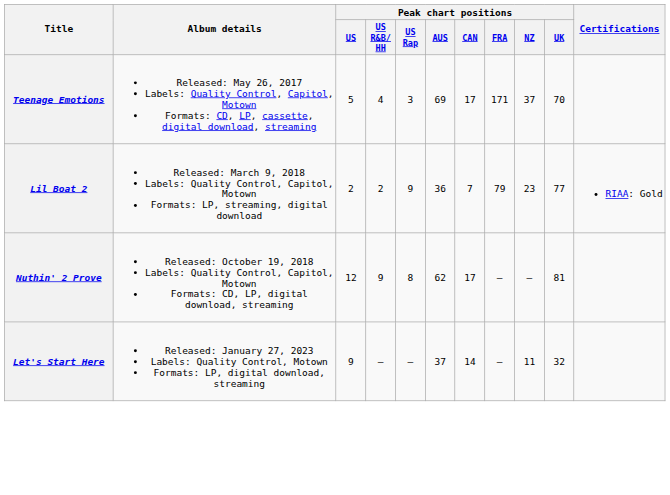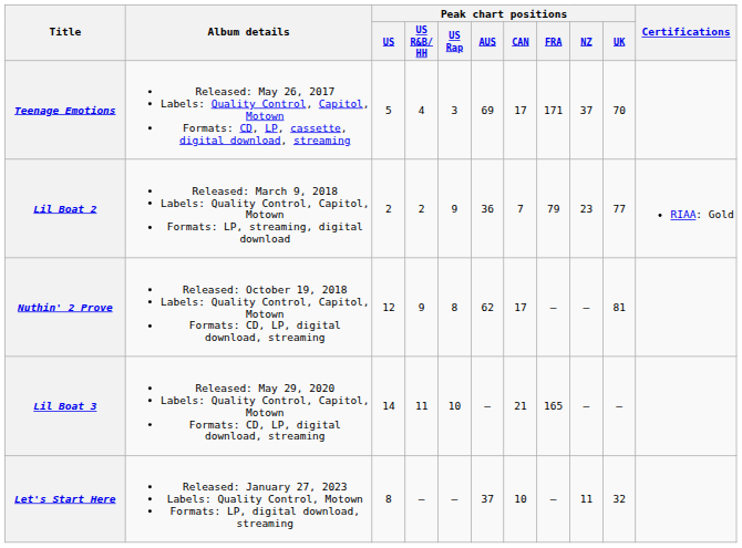+ row: Lil Boat 3 | Released: May 29, 2020 Labels: Quality Control, Capitol, Motown Formats: CD, LP, digital download, streaming | 14 | 11 | 10 | — | 21 | 165 | — | —
Let's Start Here | Peak chart positions / US: 9 -> 8
Let's Start Here | Peak chart positions / CAN: 14 -> 10
